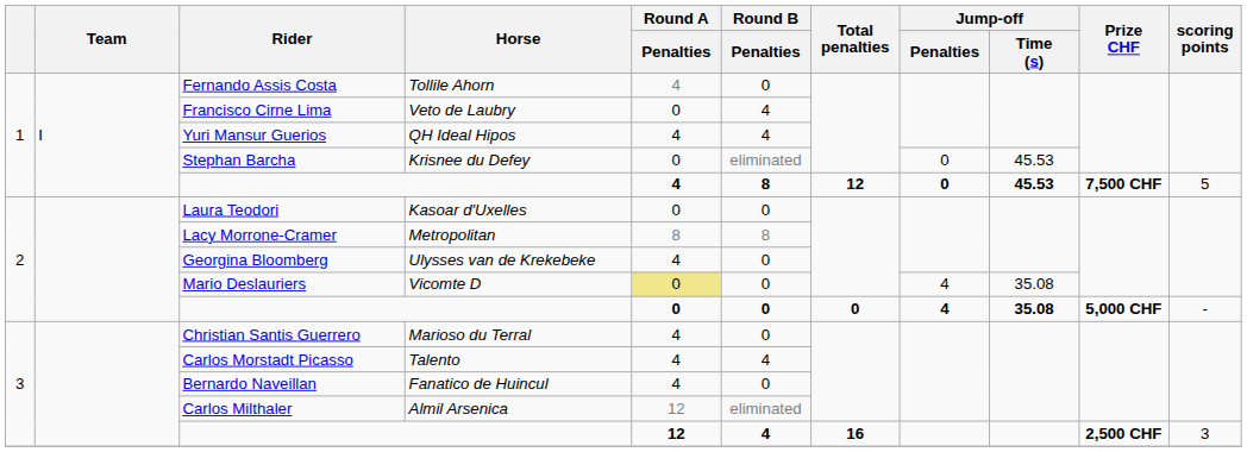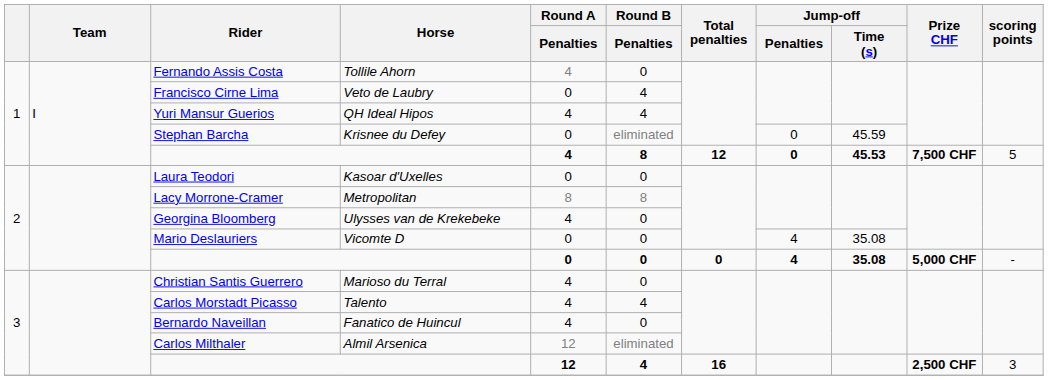Stephan Barcha | Jump-off / Time (s): 45.53 -> 45.59
Mario Deslauriers | Round A / Penalties: khaki background -> no background
